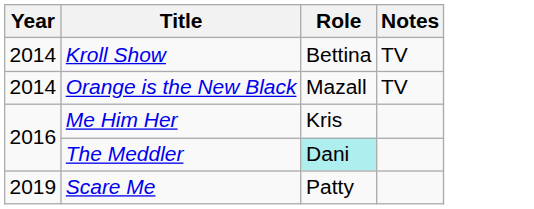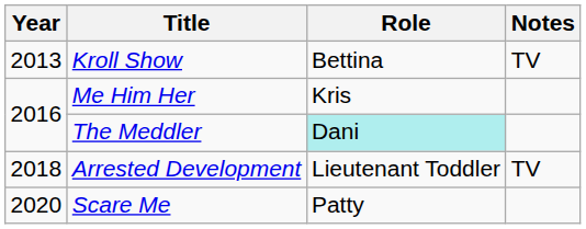Kroll Show | Year: 2014 -> 2013
- row: 2014 | Orange is the New Black | Mazall | TV
+ row: 2018 | Arrested Development | Lieutenant Toddler | TV
Scare Me | Year: 2019 -> 2020
